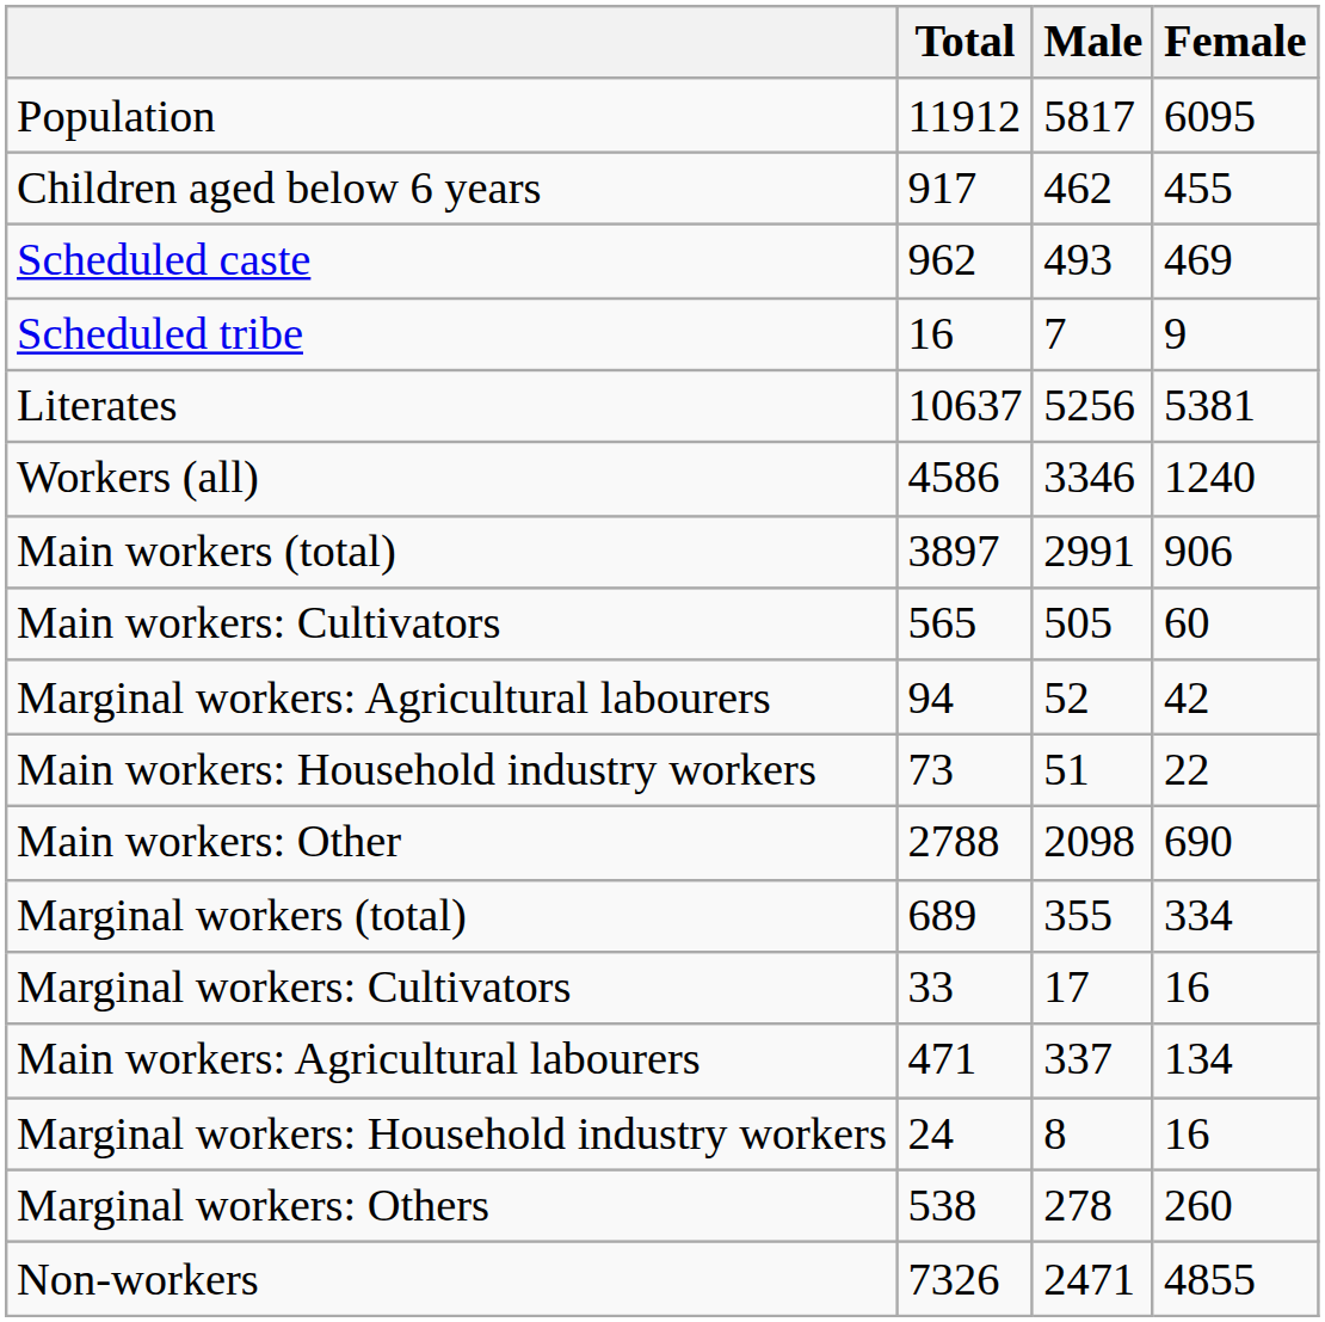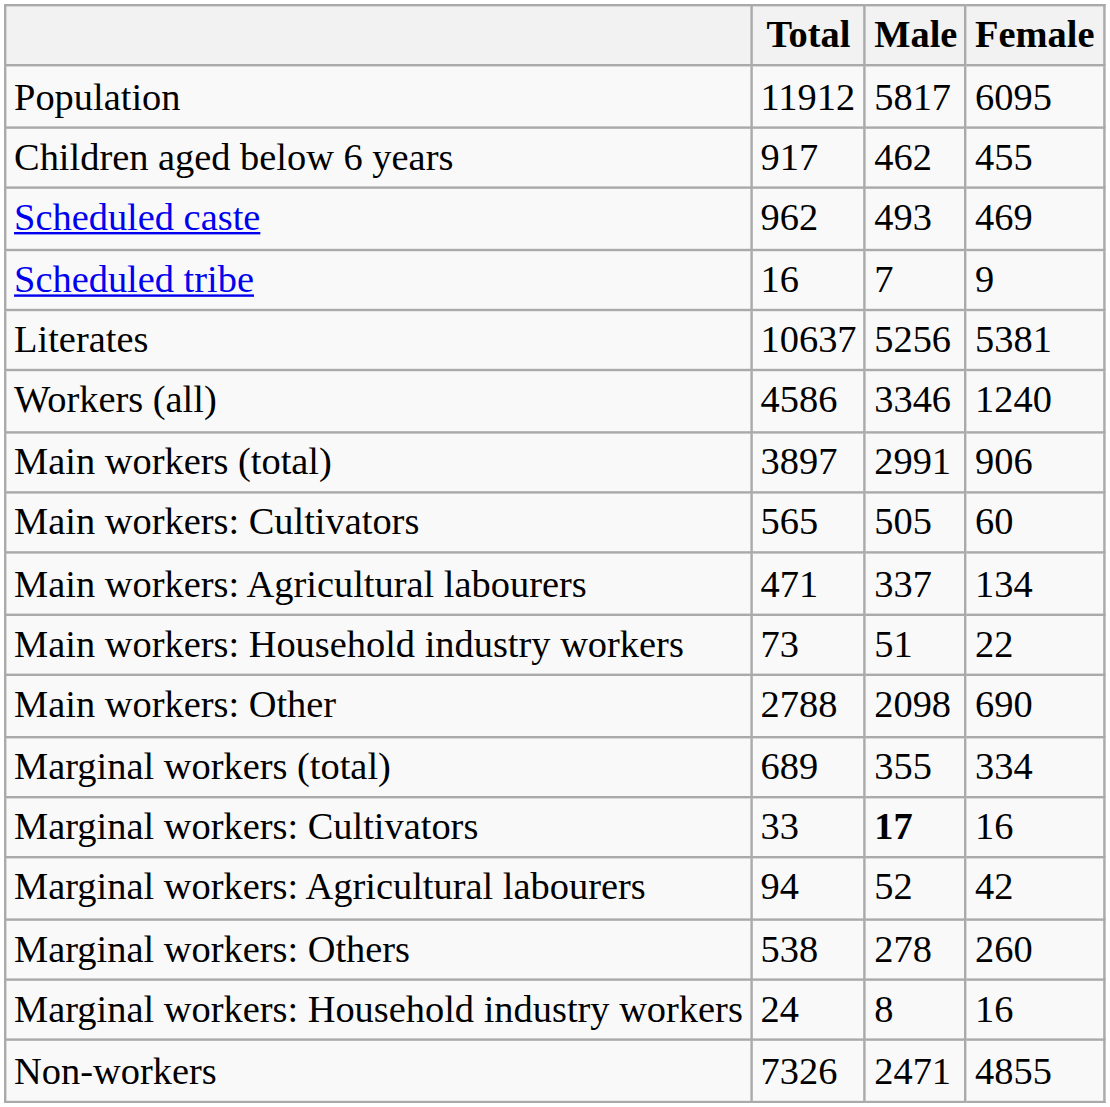rows swapped: Main workers: Agricultural labourers <-> Marginal workers: Agricultural labourers
Marginal workers: Cultivators | Male: normal -> bold
rows swapped: Marginal workers: Household industry workers <-> Marginal workers: Others
